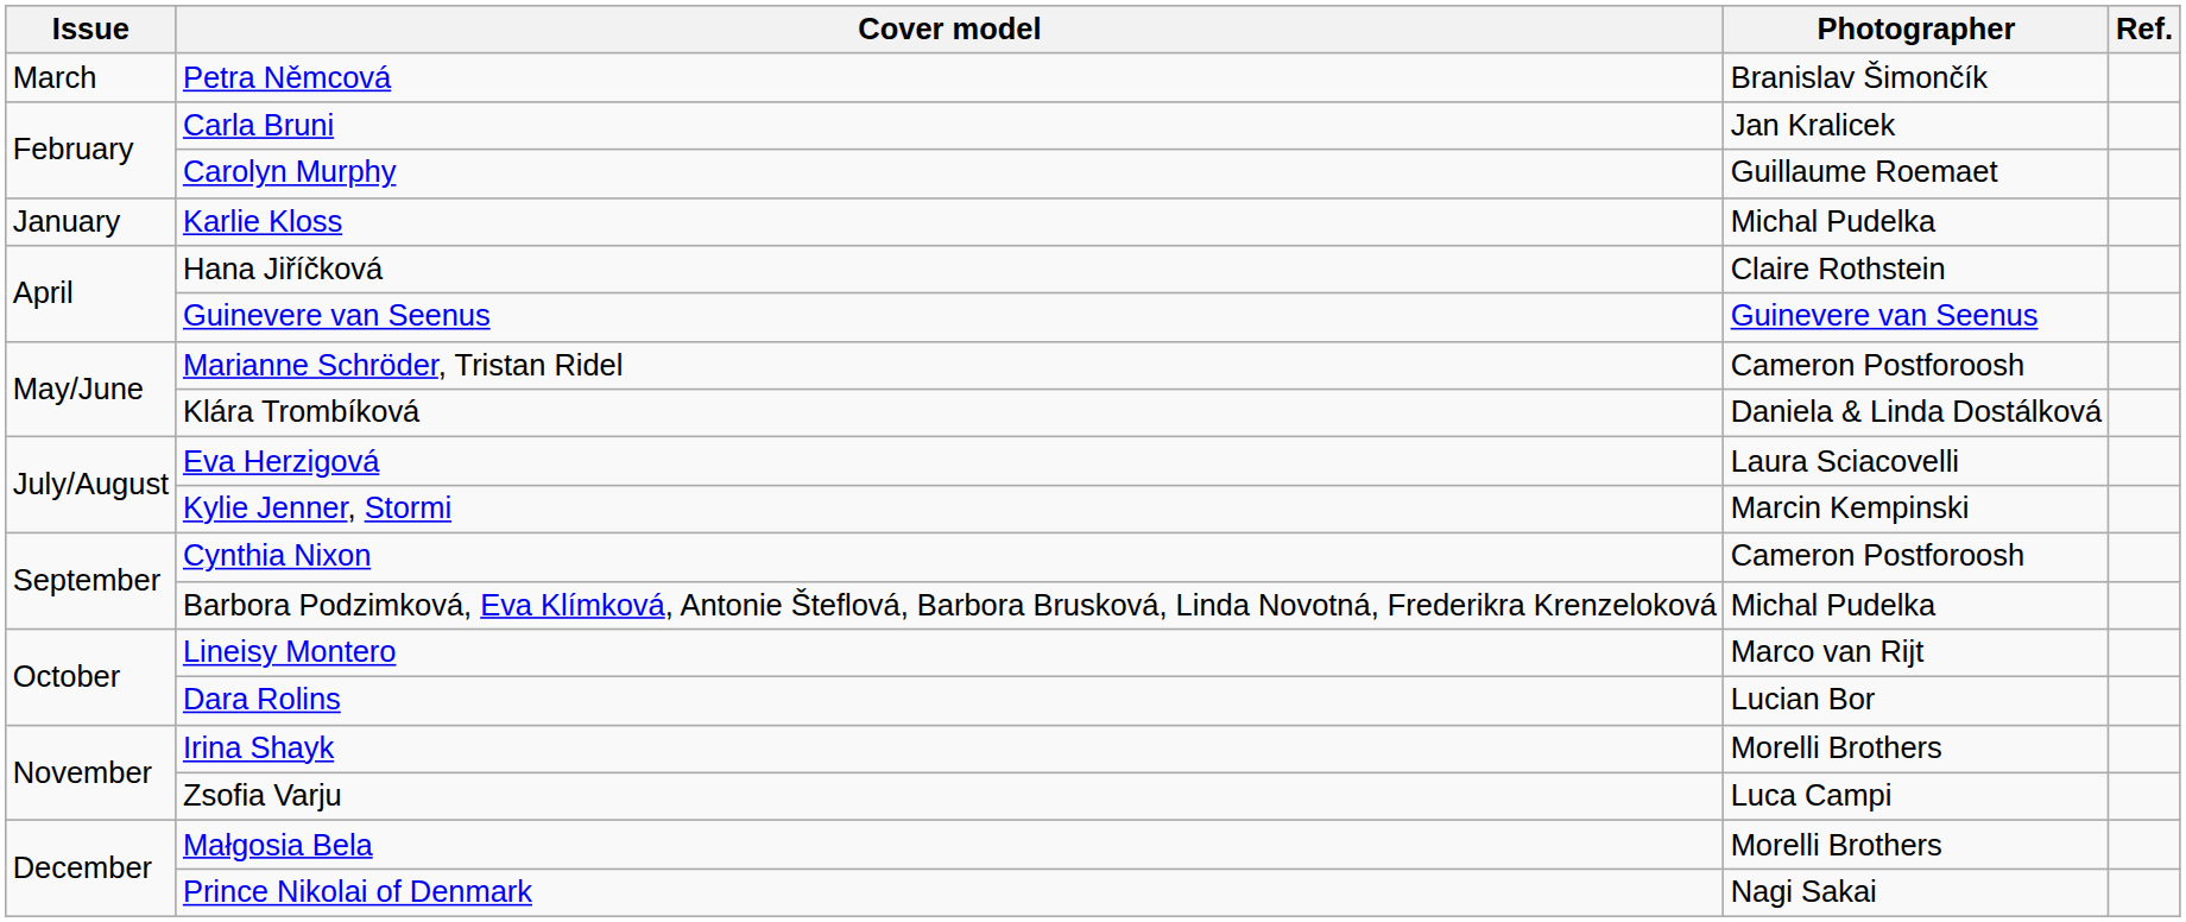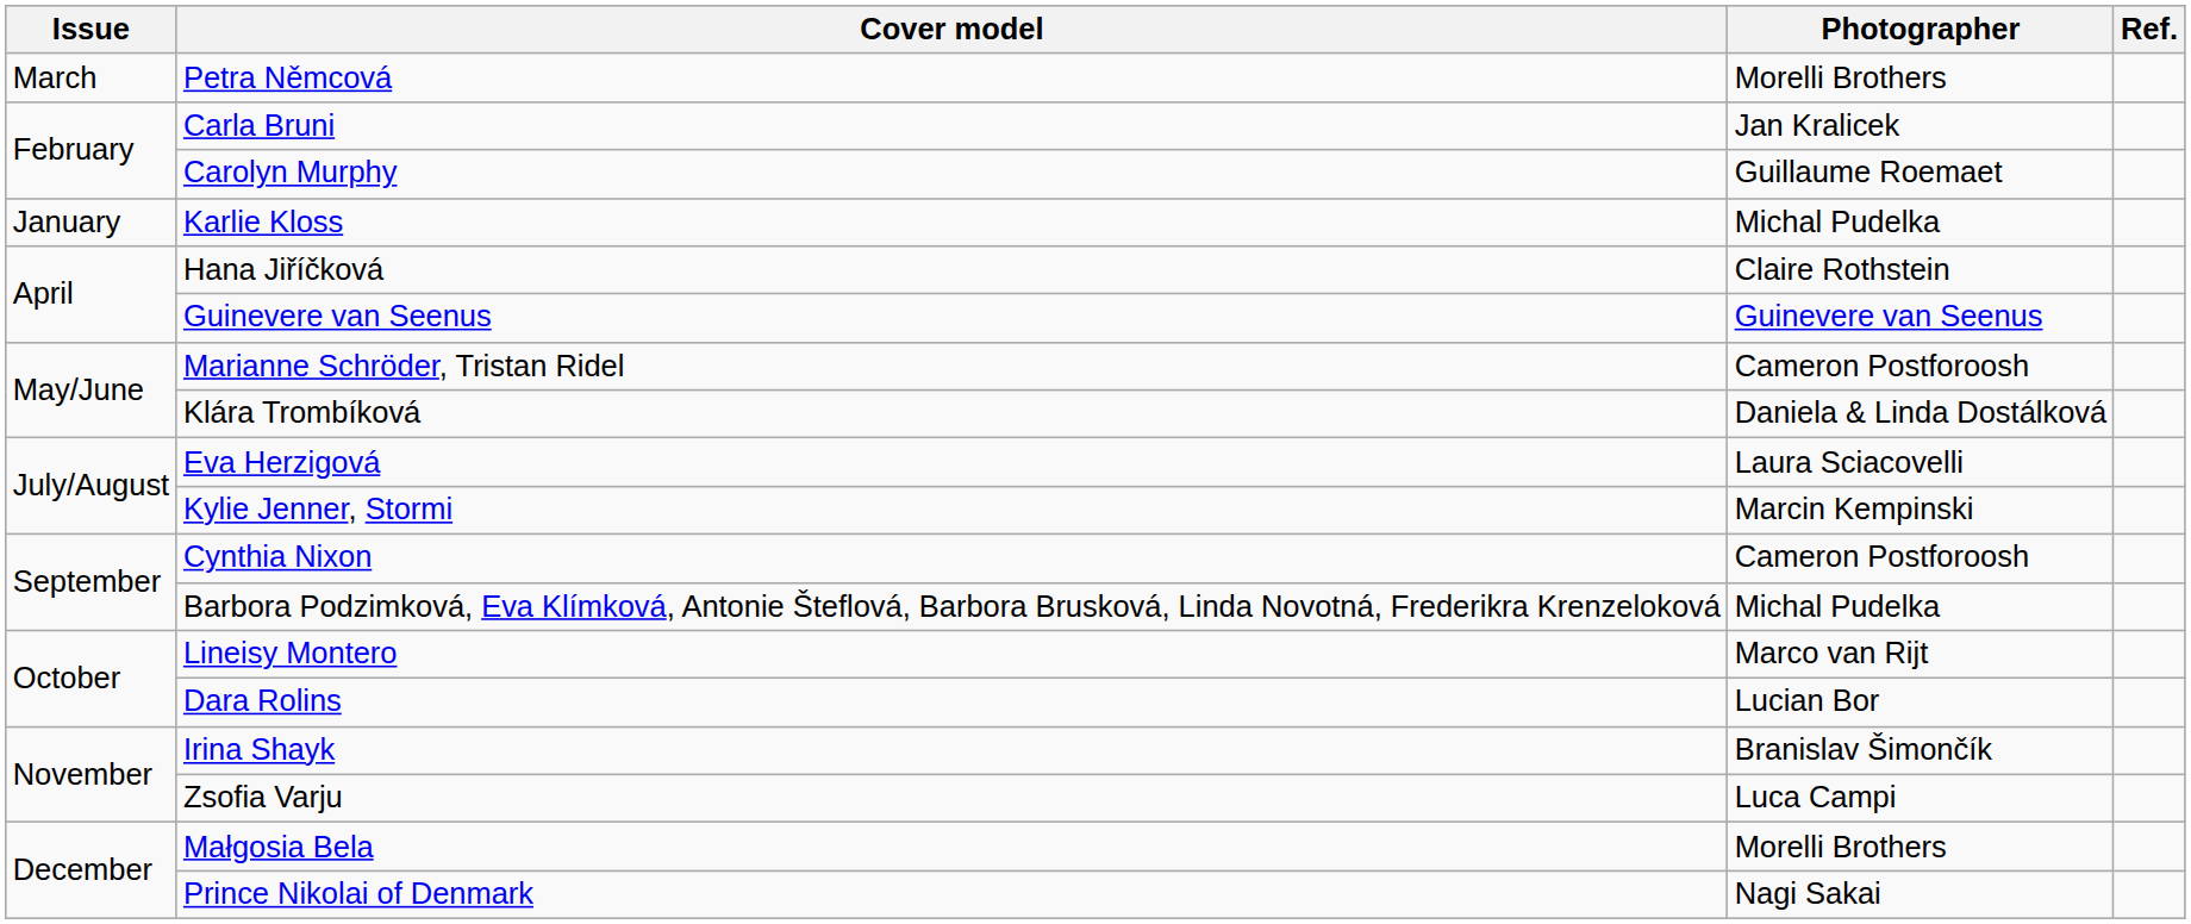Petra Němcová | Photographer: Branislav Šimončík -> Morelli Brothers
Irina Shayk | Photographer: Morelli Brothers -> Branislav Šimončík
